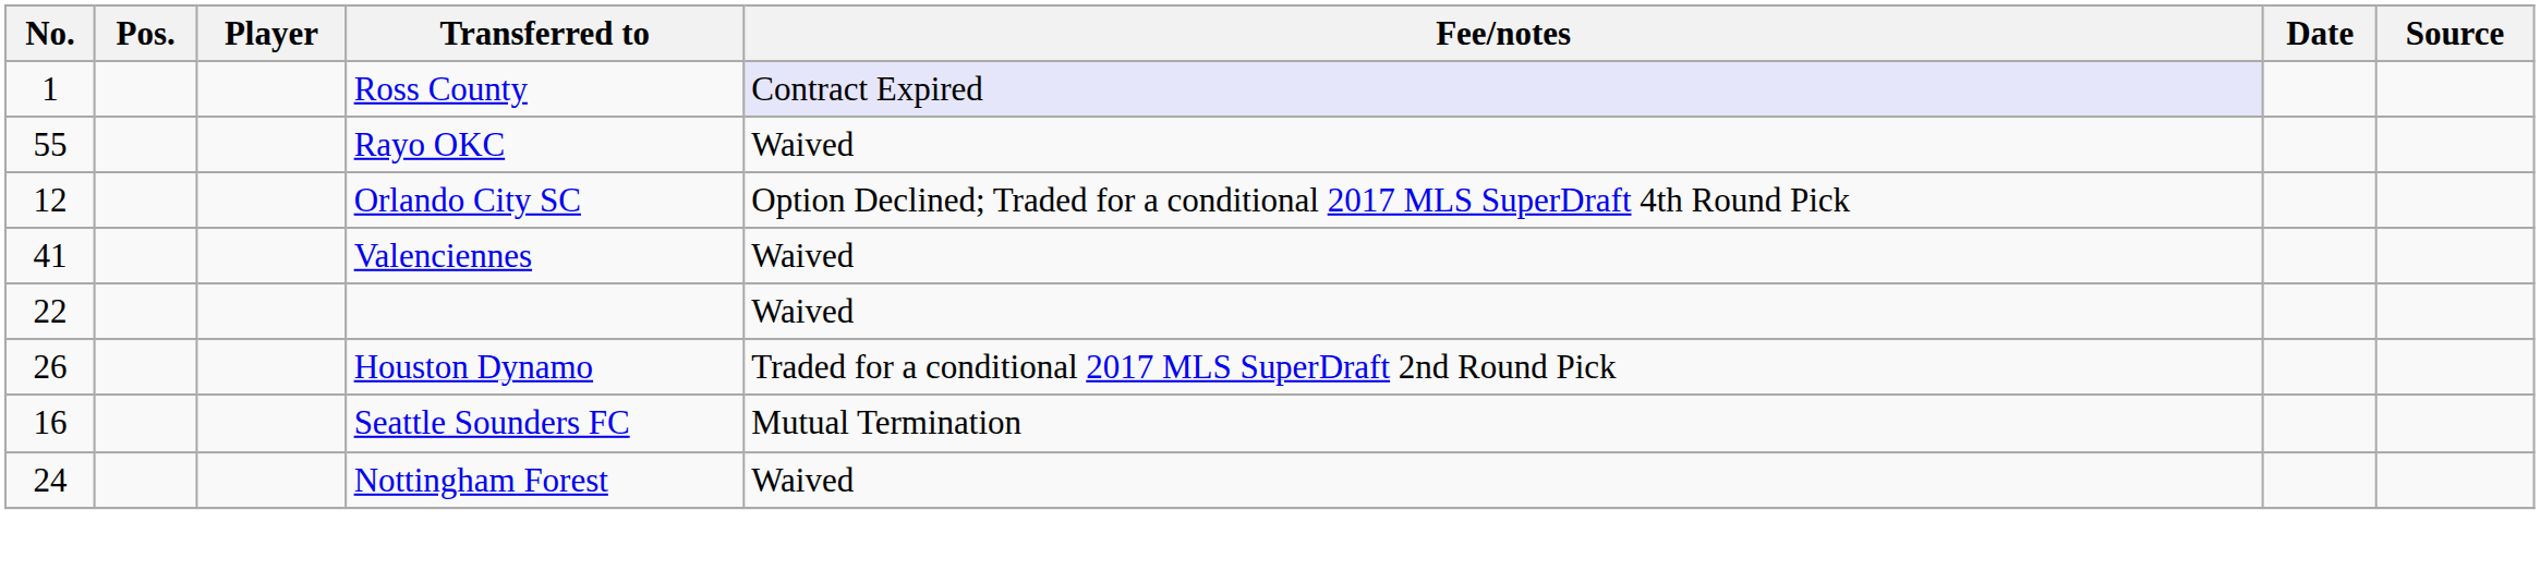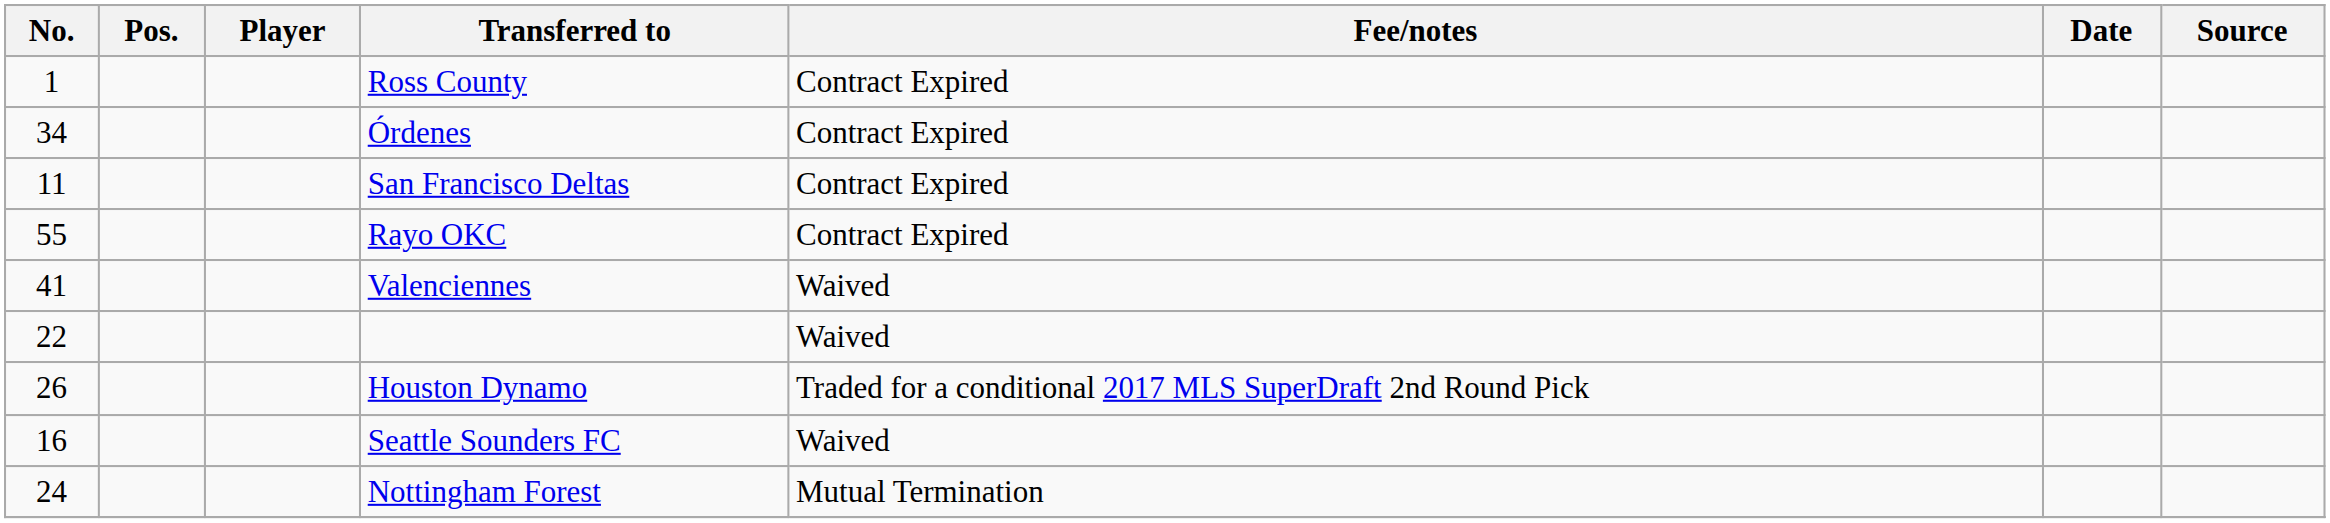Ross County | Fee/notes: lavender background -> no background
+ row: 34 | Órdenes | Contract Expired
+ row: 11 | San Francisco Deltas | Contract Expired
Rayo OKC | Fee/notes: Waived -> Contract Expired
- row: 12 | Orlando City SC | Option Declined; Traded for a conditional 2017 MLS SuperDraft 4th Round Pick
Seattle Sounders FC | Fee/notes: Mutual Termination -> Waived
Nottingham Forest | Fee/notes: Waived -> Mutual Termination
